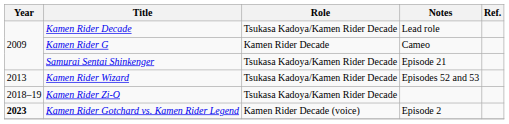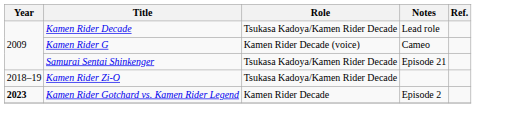Kamen Rider G | Role: Kamen Rider Decade -> Kamen Rider Decade (voice)
- row: 2013 | Kamen Rider Wizard | Tsukasa Kadoya/Kamen Rider Decade | Episodes 52 and 53
Kamen Rider Gotchard vs. Kamen Rider Legend | Role: Kamen Rider Decade (voice) -> Kamen Rider Decade
